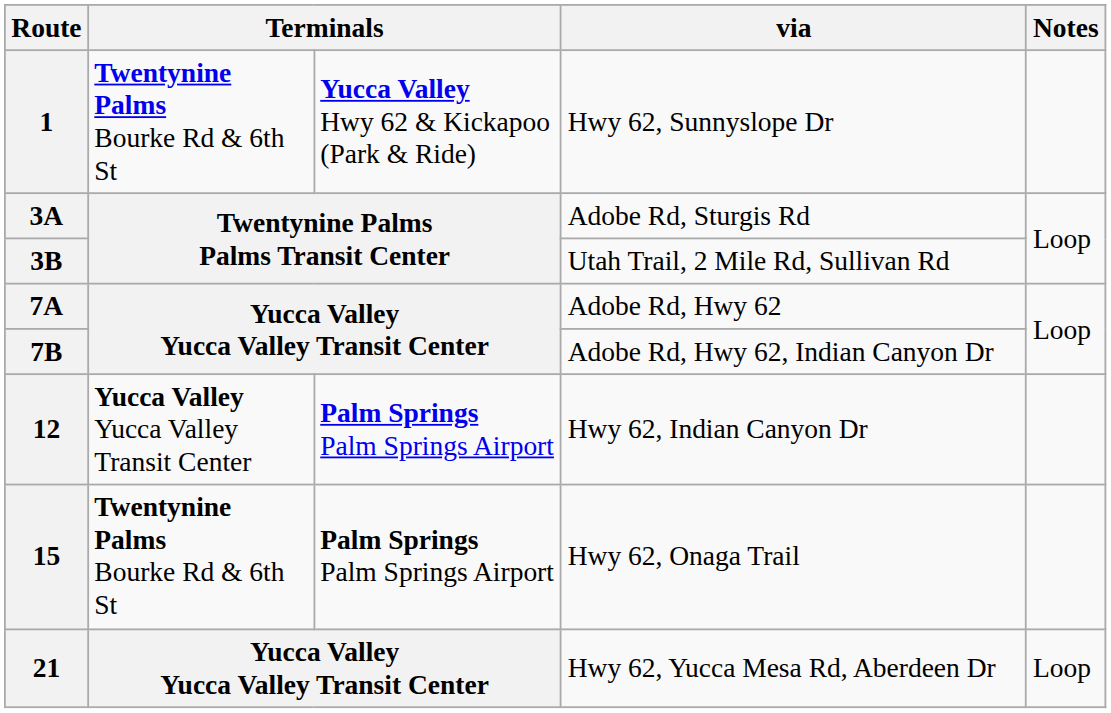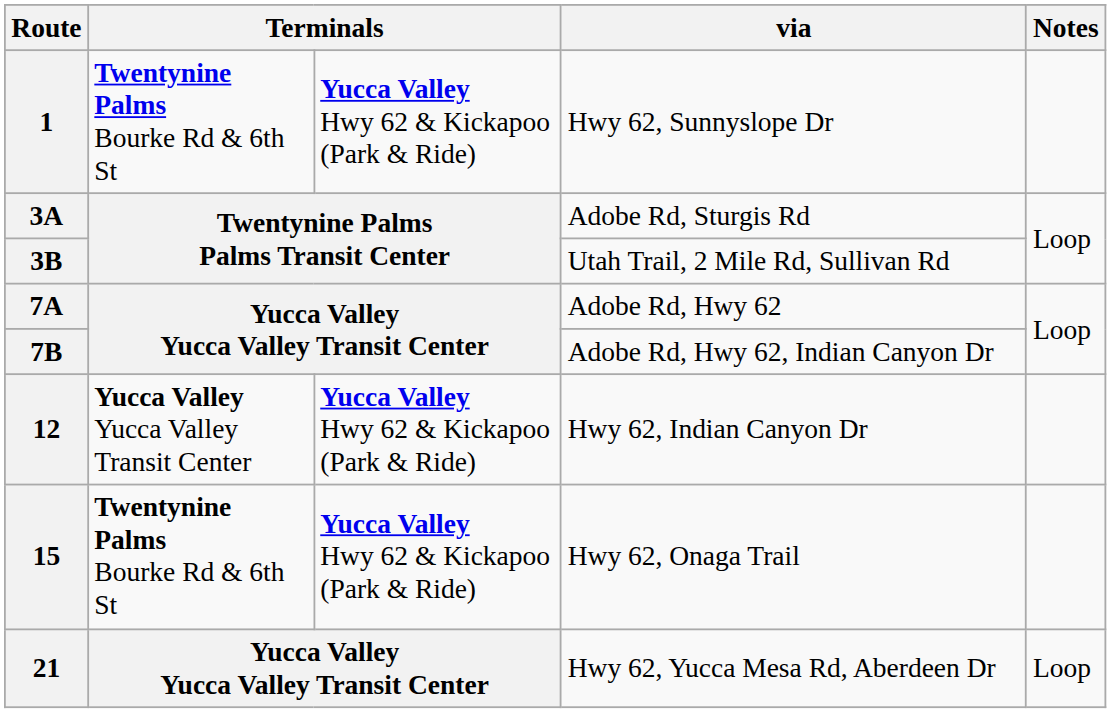12 | column 3: Palm Springs Palm Springs Airport -> Yucca Valley Hwy 62 & Kickapoo (Park & Ride)
15 | column 3: Palm Springs Palm Springs Airport -> Yucca Valley Hwy 62 & Kickapoo (Park & Ride)
